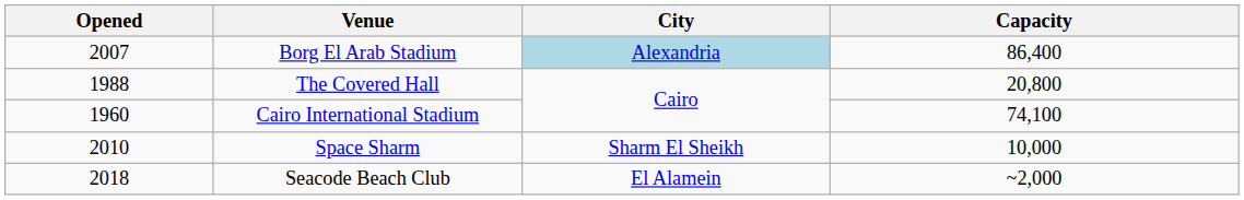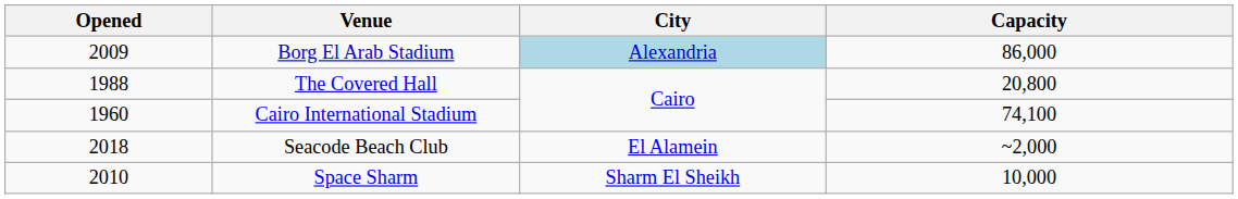Borg El Arab Stadium | Opened: 2007 -> 2009
Borg El Arab Stadium | Capacity: 86,400 -> 86,000
rows swapped: Space Sharm <-> Seacode Beach Club
